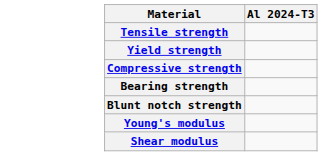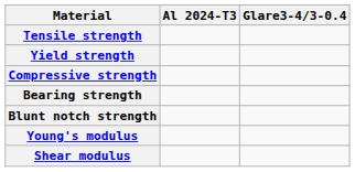+ column: Glare3-4/3-0.4
